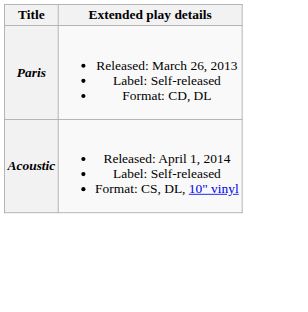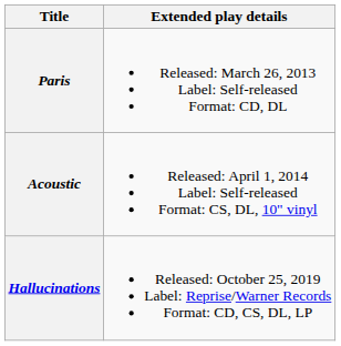+ row: Hallucinations | Released: October 25, 2019 Label: Reprise/Warner Records Format: CD, CS, DL, LP
